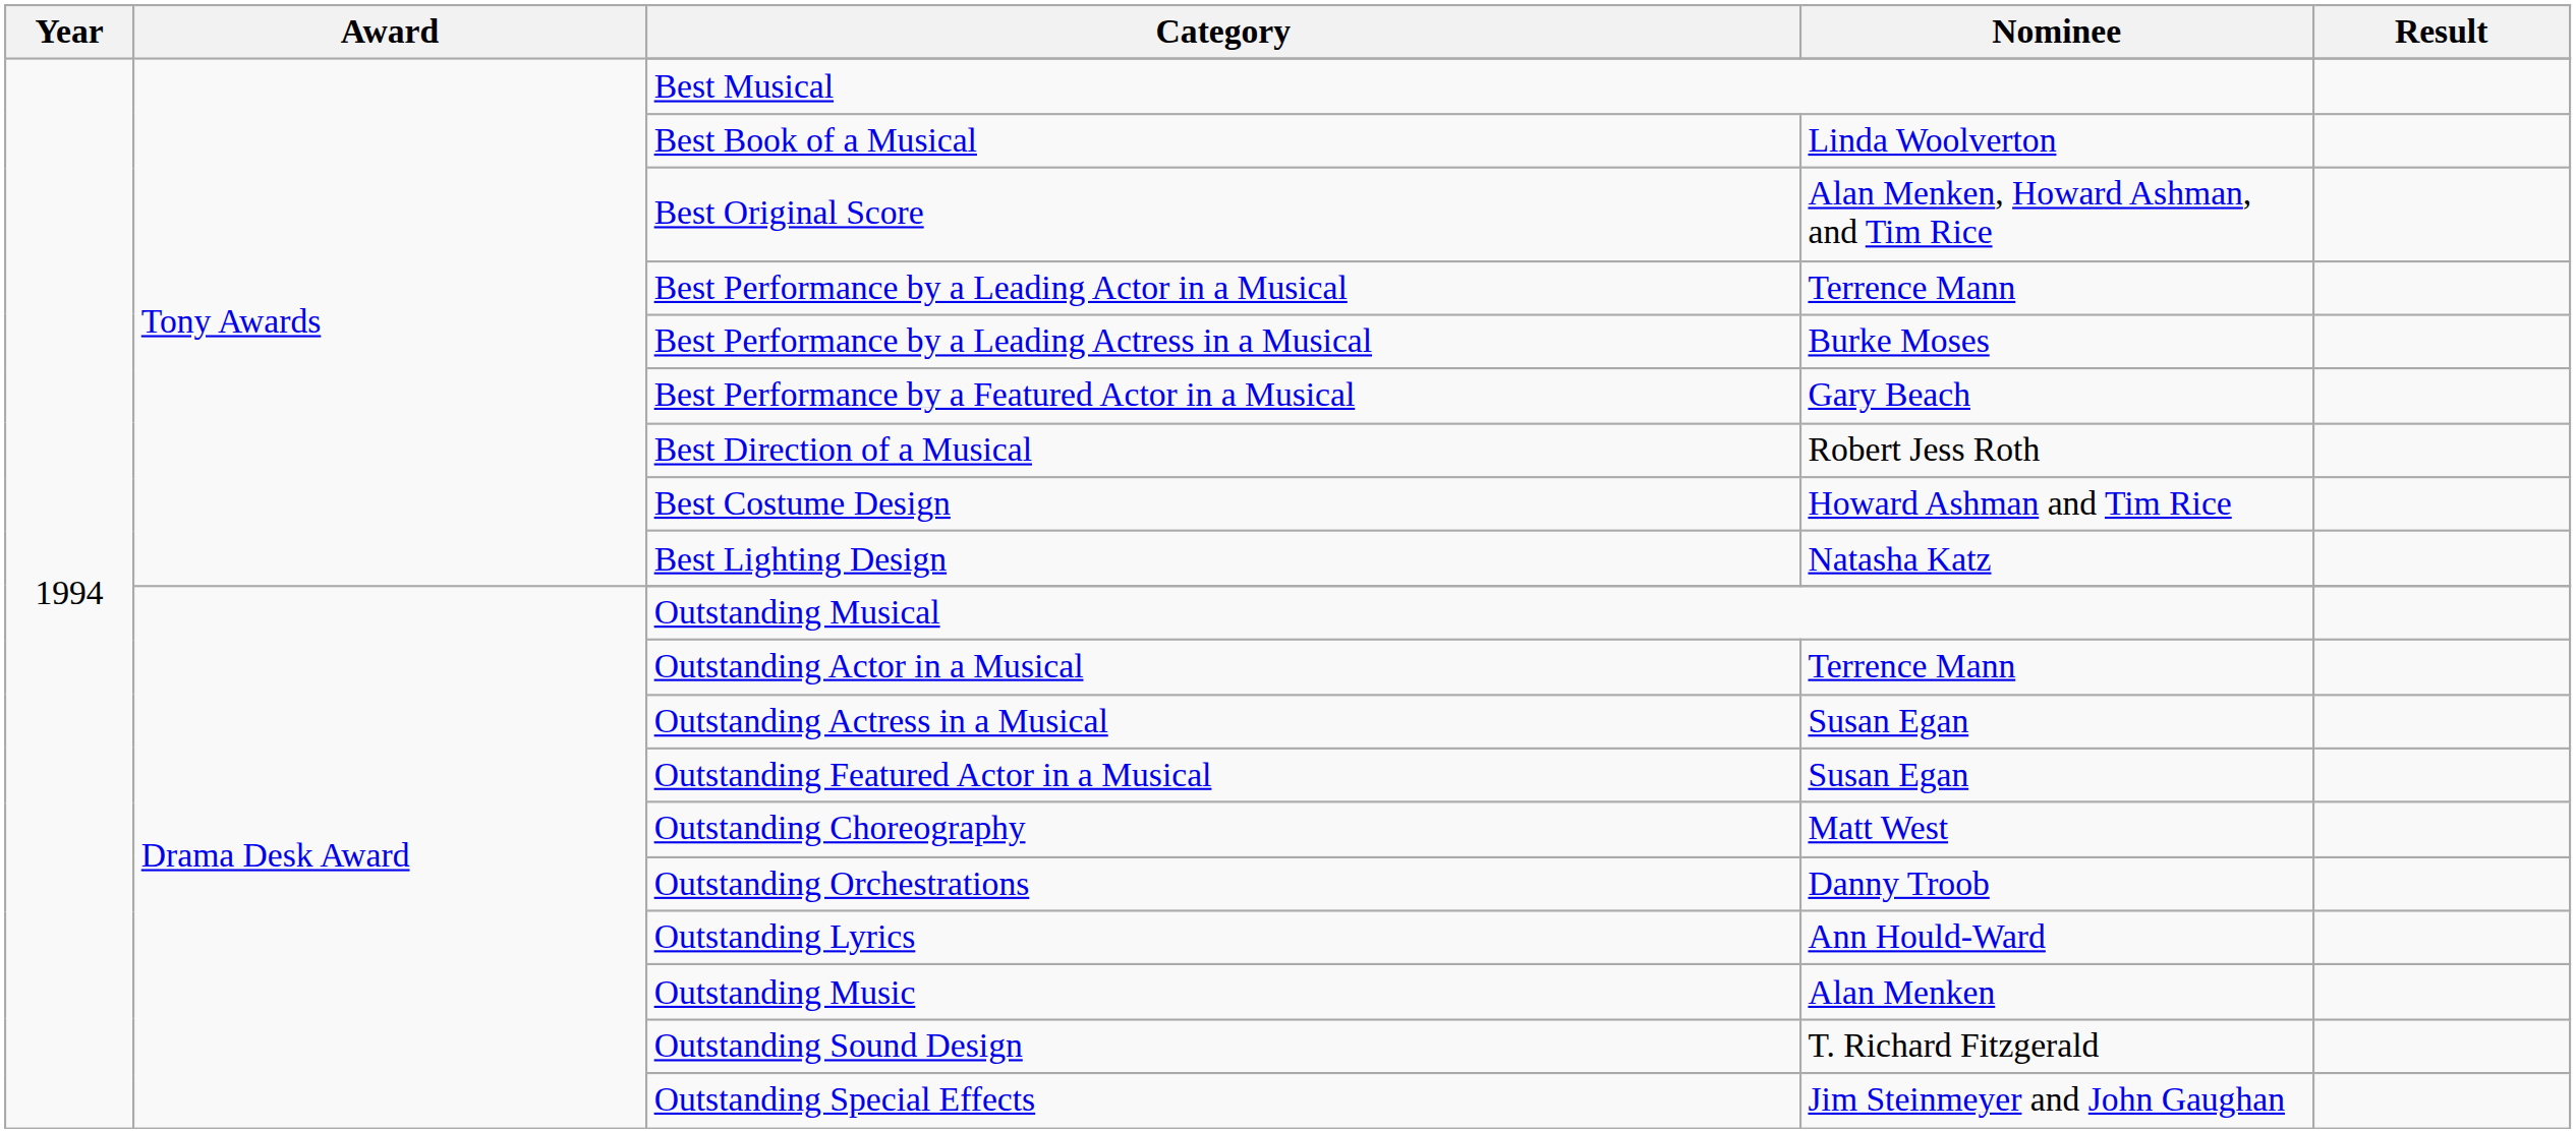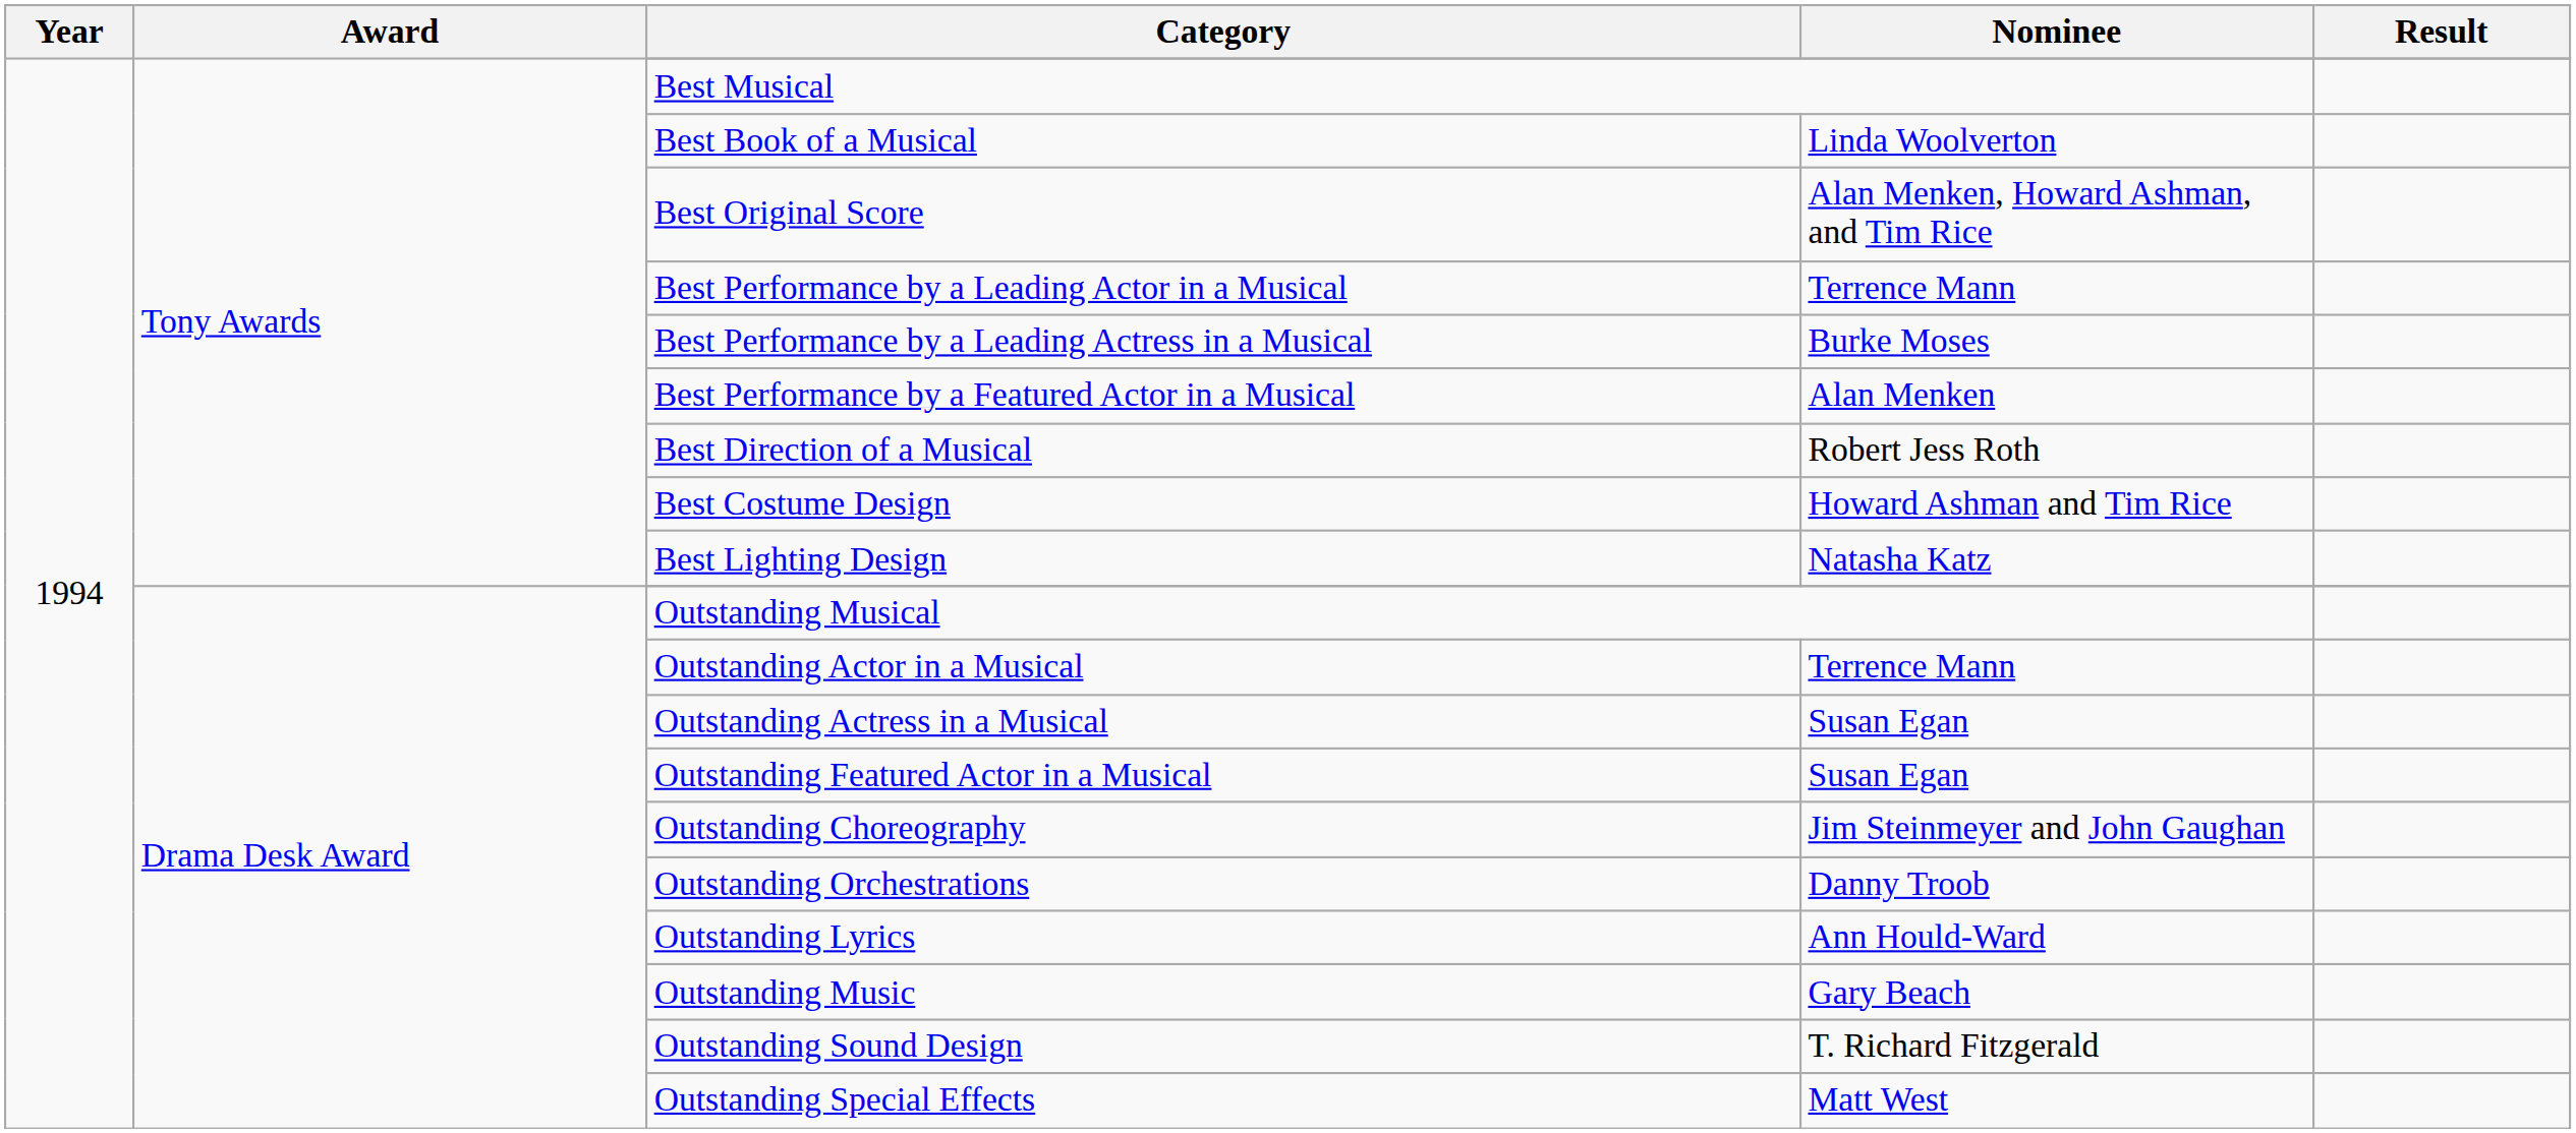Best Performance by a Featured Actor in a Musical | Nominee: Gary Beach -> Alan Menken
Outstanding Choreography | Nominee: Matt West -> Jim Steinmeyer and John Gaughan
Outstanding Music | Nominee: Alan Menken -> Gary Beach
Outstanding Special Effects | Nominee: Jim Steinmeyer and John Gaughan -> Matt West
